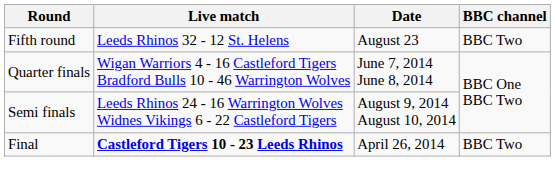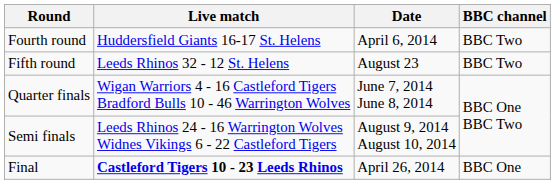+ row: Fourth round | Huddersfield Giants 16-17 St. Helens | April 6, 2014 | BBC Two
Final | BBC channel: BBC Two -> BBC One
